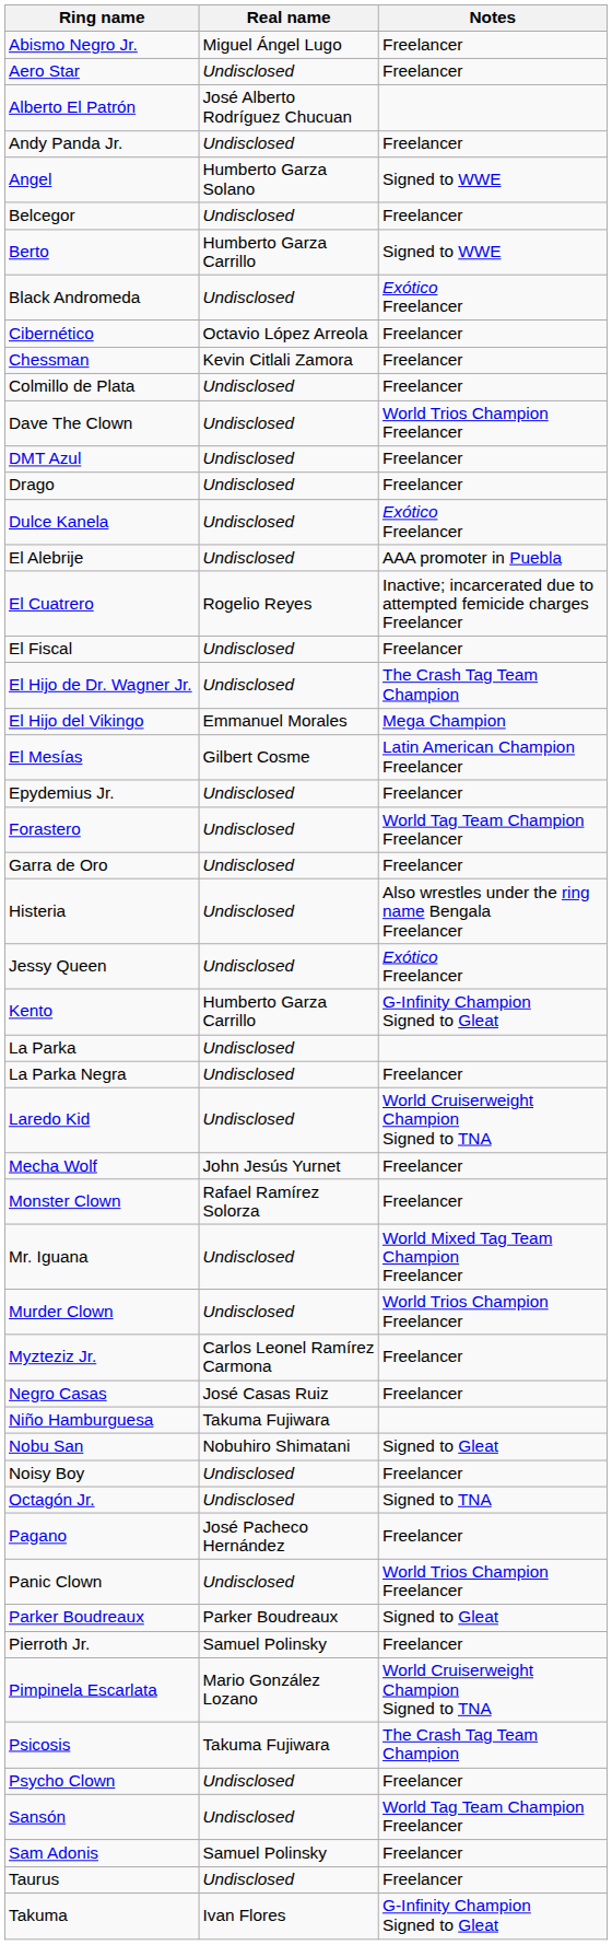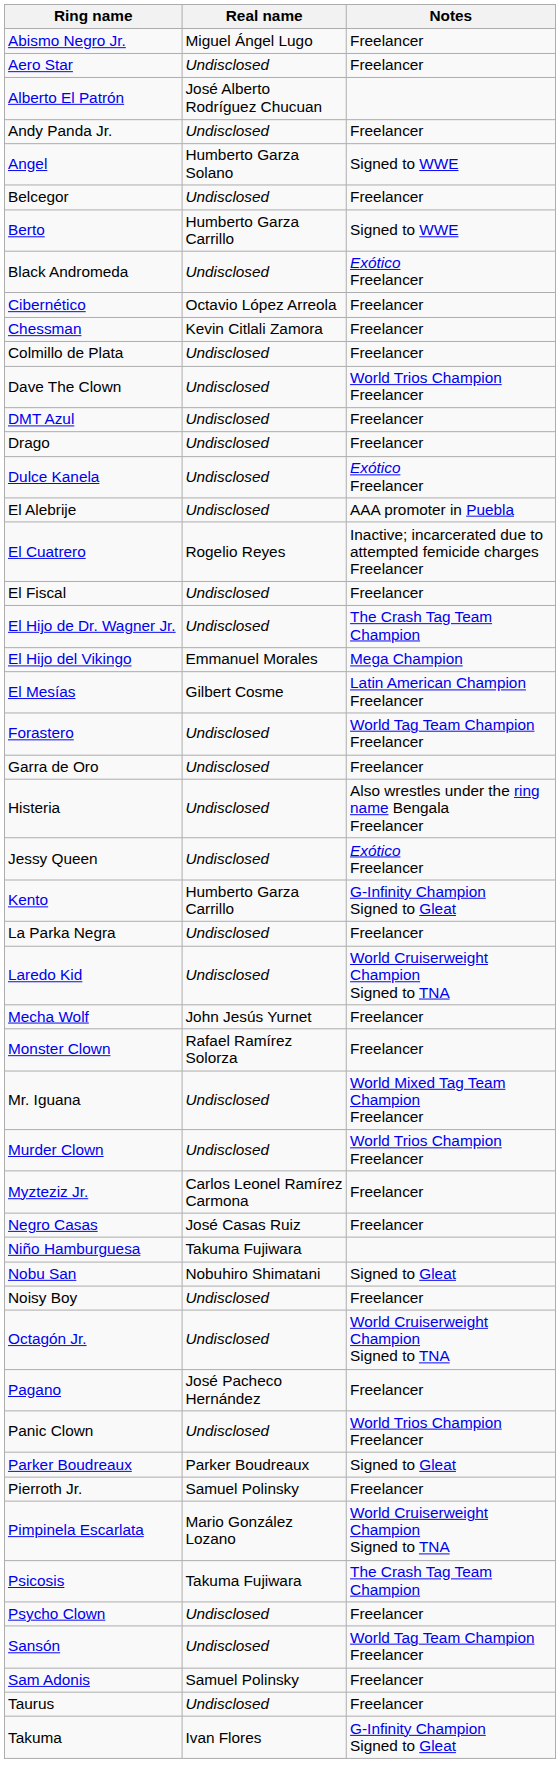- row: Epydemius Jr. | Undisclosed | Freelancer
- row: La Parka | Undisclosed
Octagón Jr. | Notes: Signed to TNA -> World Cruiserweight Champion Signed to TNA
